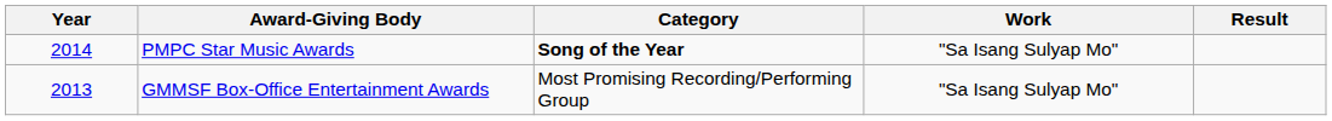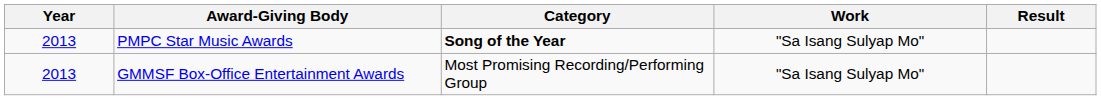PMPC Star Music Awards | Year: 2014 -> 2013
